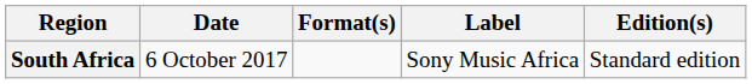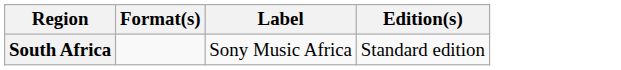- column: Date | 6 October 2017
